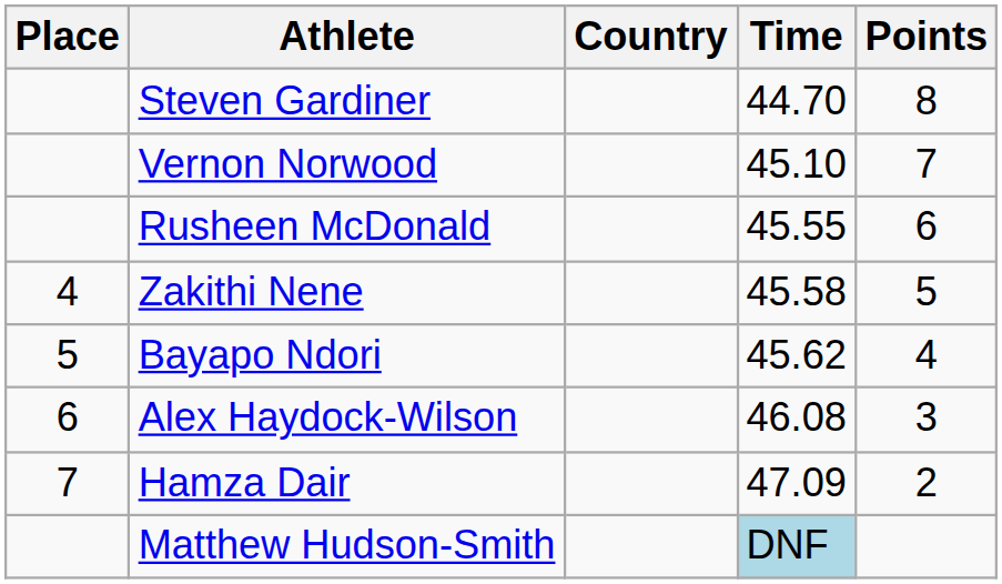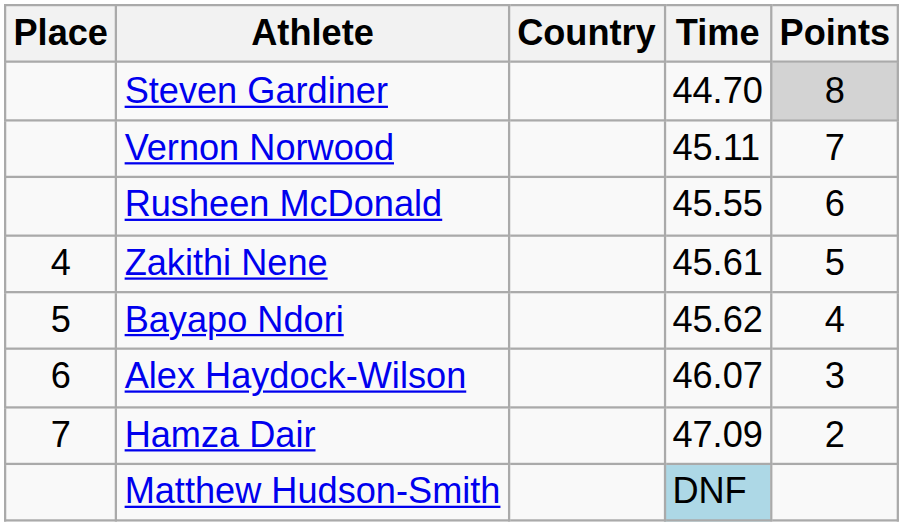Steven Gardiner | Points: no background -> lightgrey background
Vernon Norwood | Time: 45.10 -> 45.11
Zakithi Nene | Time: 45.58 -> 45.61
Alex Haydock-Wilson | Time: 46.08 -> 46.07
